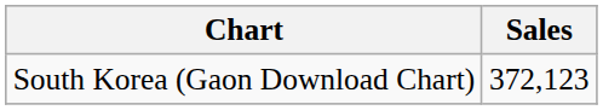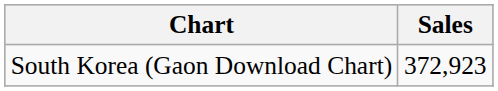South Korea (Gaon Download Chart) | Sales: 372,123 -> 372,923
